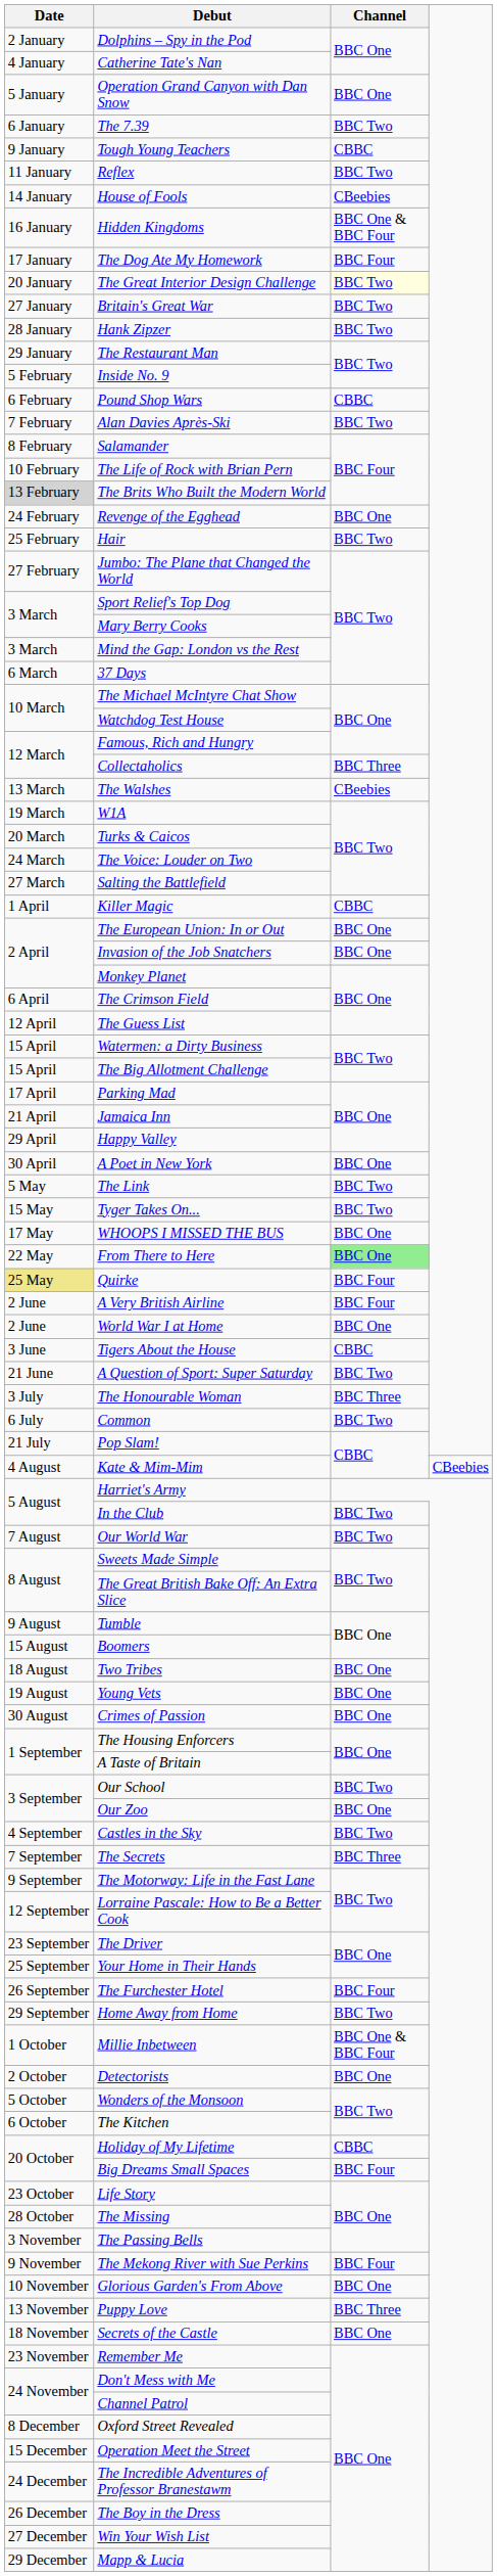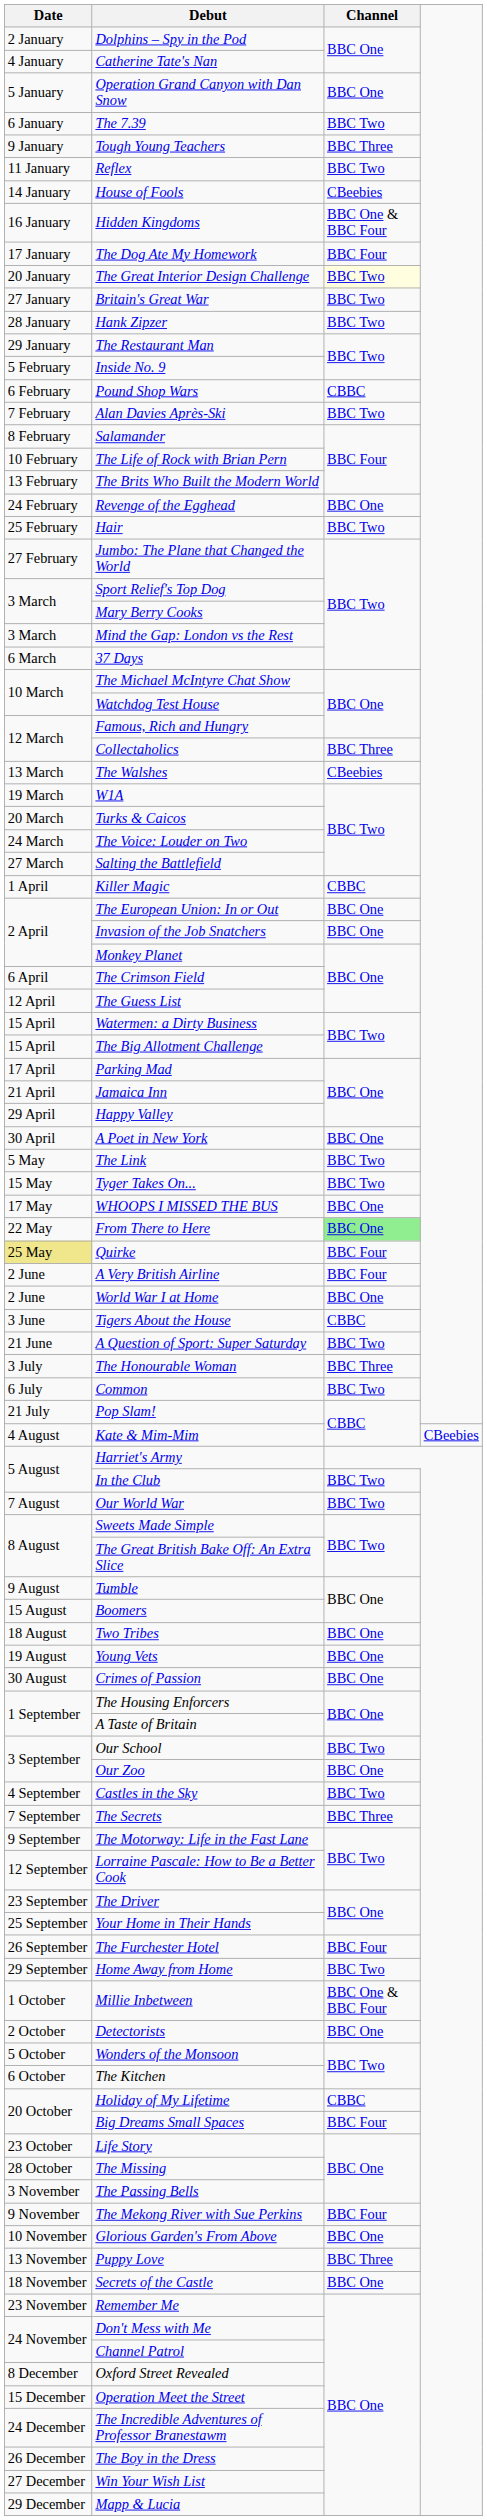Tough Young Teachers | Channel: CBBC -> BBC Three
The Brits Who Built the Modern World | Date: lightgrey background -> no background
